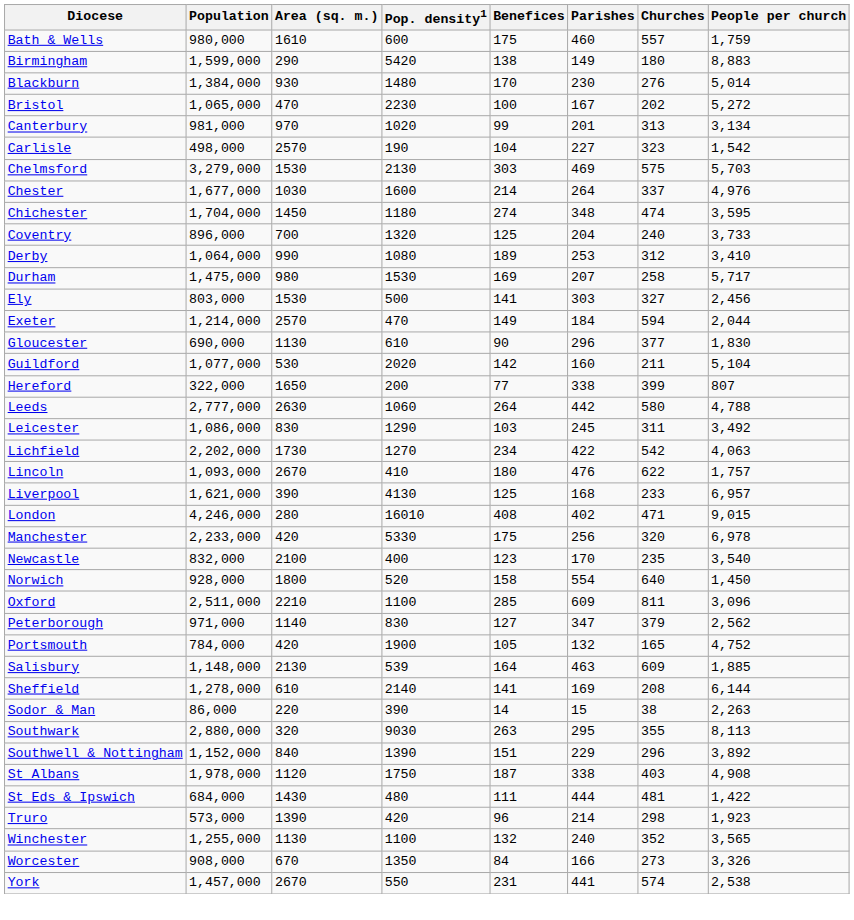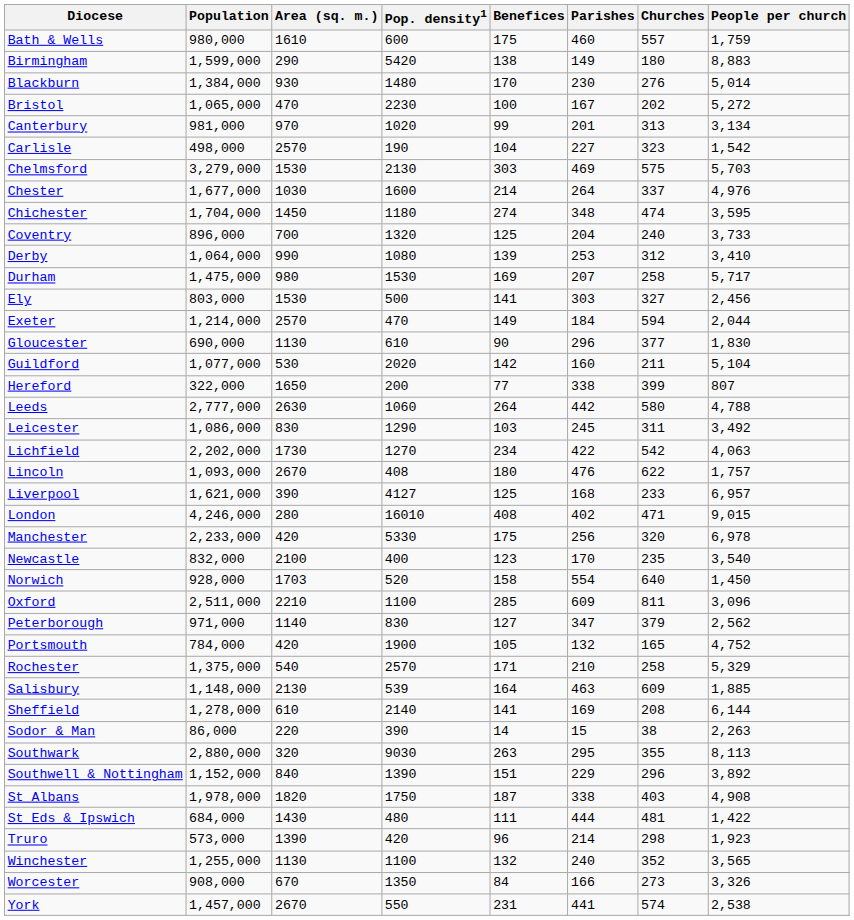Derby | Benefices: 189 -> 139
Lincoln | Pop. density1: 410 -> 408
Liverpool | Pop. density1: 4130 -> 4127
Norwich | Area (sq. m.): 1800 -> 1703
+ row: Rochester | 1,375,000 | 540 | 2570 | 171 | 210 | 258 | 5,329
St Albans | Area (sq. m.): 1120 -> 1820
